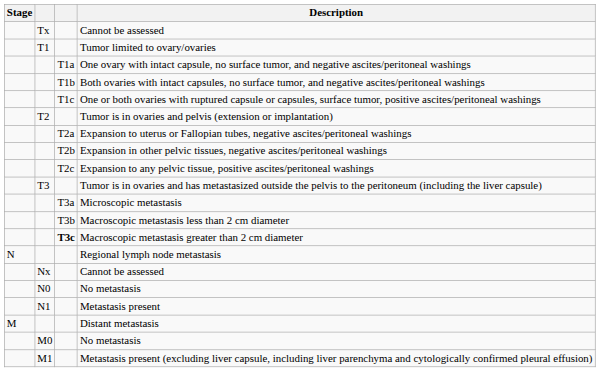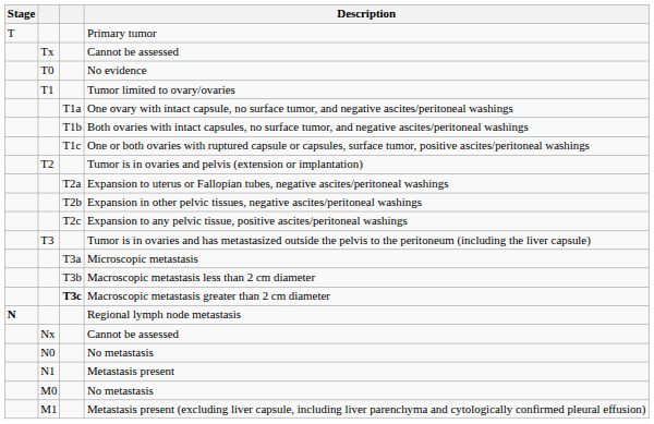+ row: T | Primary tumor
+ row: T0 | No evidence
Regional lymph node metastasis | Stage: normal -> bold
- row: M | Distant metastasis
